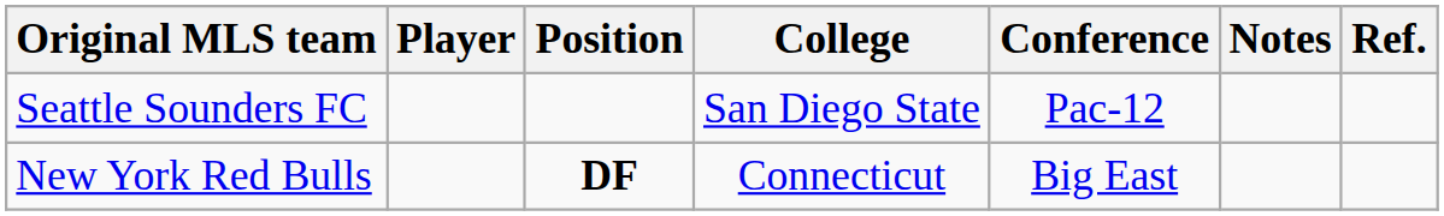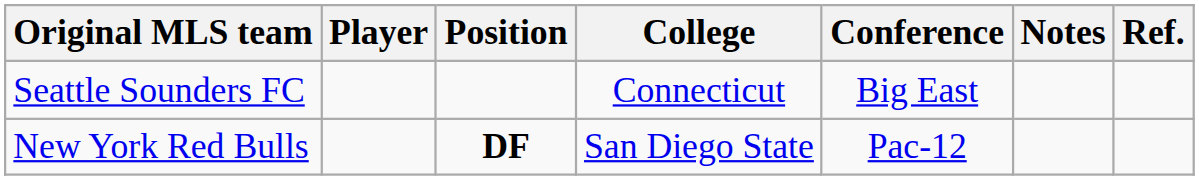Seattle Sounders FC | College: San Diego State -> Connecticut
Seattle Sounders FC | Conference: Pac-12 -> Big East
New York Red Bulls | College: Connecticut -> San Diego State
New York Red Bulls | Conference: Big East -> Pac-12
